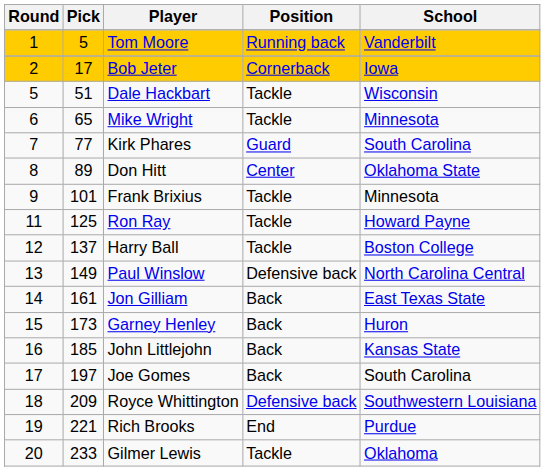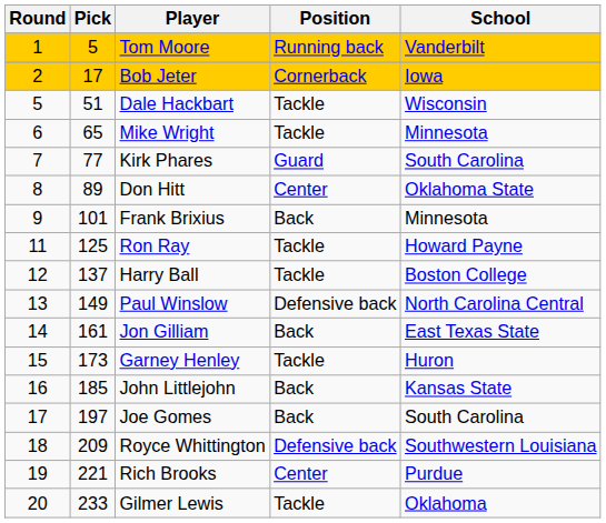Frank Brixius | Position: Tackle -> Back
Garney Henley | Position: Back -> Tackle
Rich Brooks | Position: End -> Center
